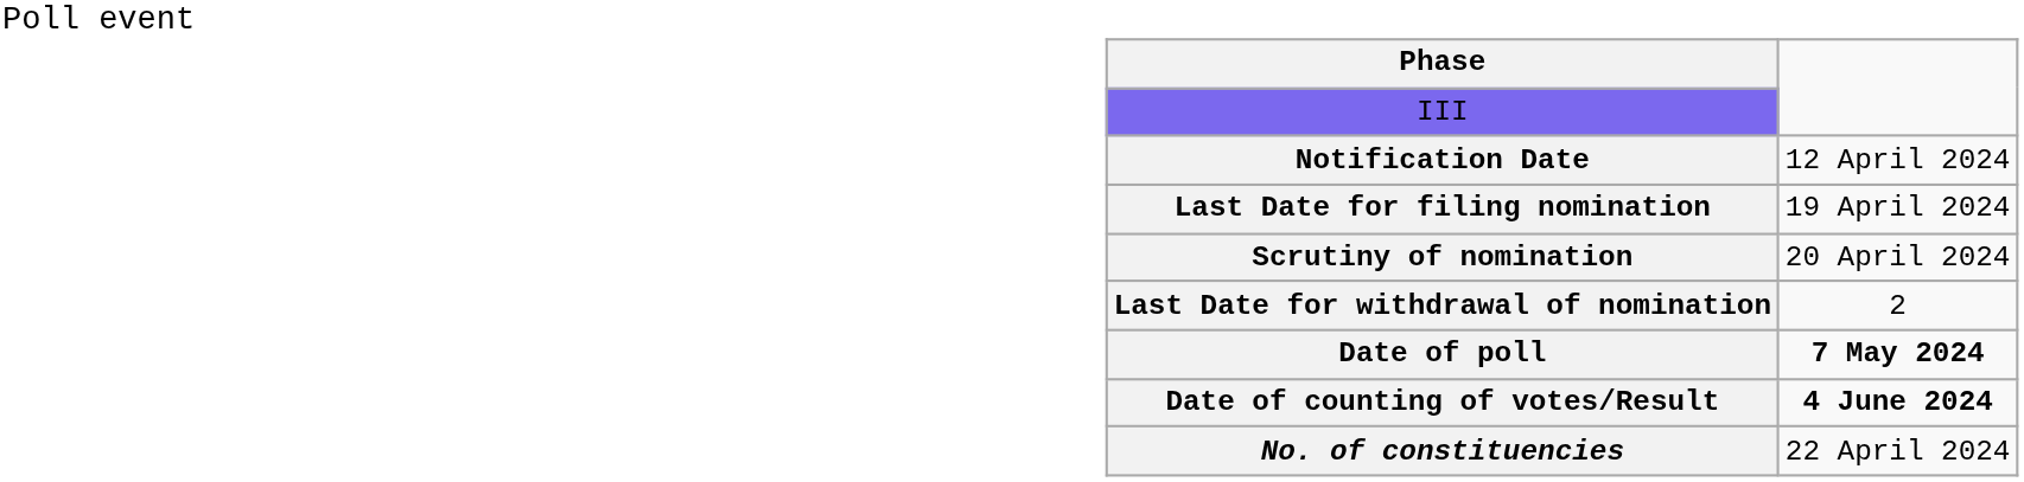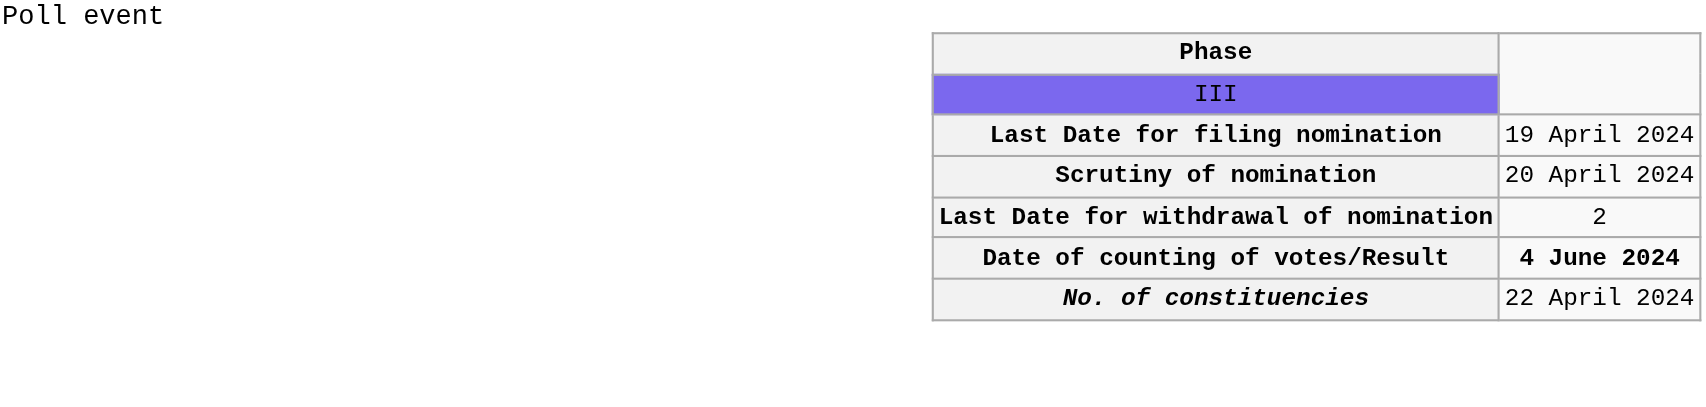- row: Notification Date | 12 April 2024
- row: Date of poll | 7 May 2024
